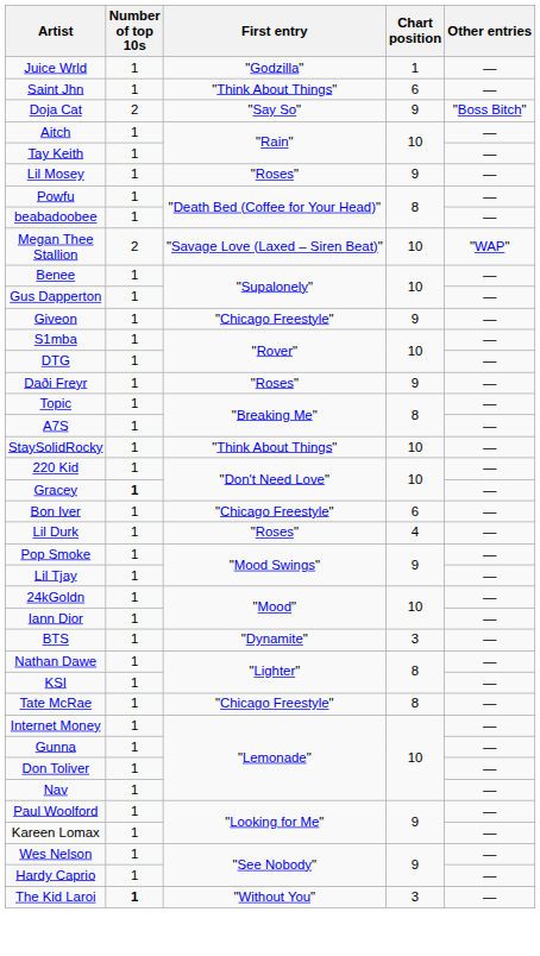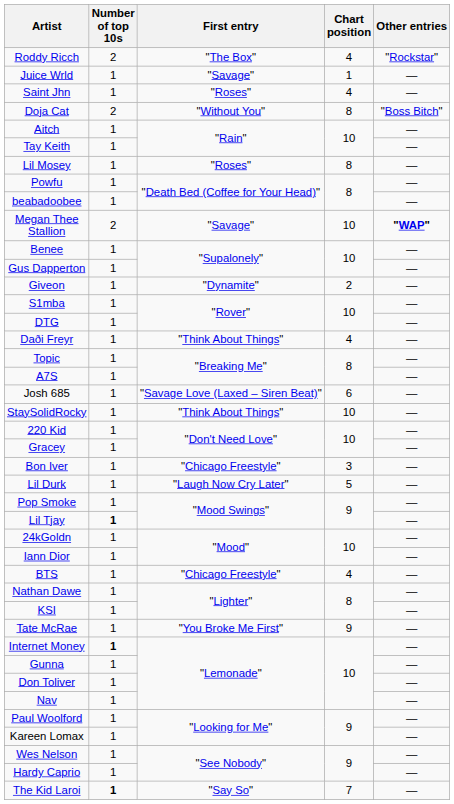+ row: Roddy Ricch | 2 | "The Box" | 4 | "Rockstar"
Juice Wrld | First entry: "Godzilla" -> "Savage"
Saint Jhn | First entry: "Think About Things" -> "Roses"
Saint Jhn | Chart position: 6 -> 4
Doja Cat | First entry: "Say So" -> "Without You"
Doja Cat | Chart position: 9 -> 8
Lil Mosey | Chart position: 9 -> 8
Megan Thee Stallion | First entry: "Savage Love (Laxed – Siren Beat)" -> "Savage"
Megan Thee Stallion | Other entries: normal -> bold
Giveon | First entry: "Chicago Freestyle" -> "Dynamite"
Giveon | Chart position: 9 -> 2
Daði Freyr | First entry: "Roses" -> "Think About Things"
Daði Freyr | Chart position: 9 -> 4
+ row: Josh 685 | 1 | "Savage Love (Laxed – Siren Beat)" | 6 | —
Gracey | Number of top 10s: bold -> normal
Bon Iver | Chart position: 6 -> 3
Lil Durk | First entry: "Roses" -> "Laugh Now Cry Later"
Lil Durk | Chart position: 4 -> 5
Lil Tjay | Number of top 10s: normal -> bold
BTS | First entry: "Dynamite" -> "Chicago Freestyle"
BTS | Chart position: 3 -> 4
Tate McRae | First entry: "Chicago Freestyle" -> "You Broke Me First"
Tate McRae | Chart position: 8 -> 9
Internet Money | Number of top 10s: normal -> bold
The Kid Laroi | First entry: "Without You" -> "Say So"
The Kid Laroi | Chart position: 3 -> 7
